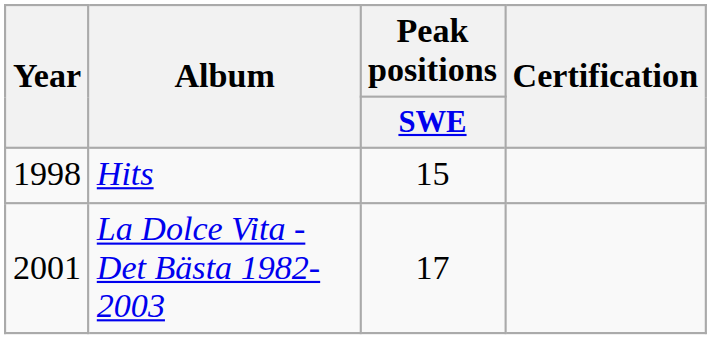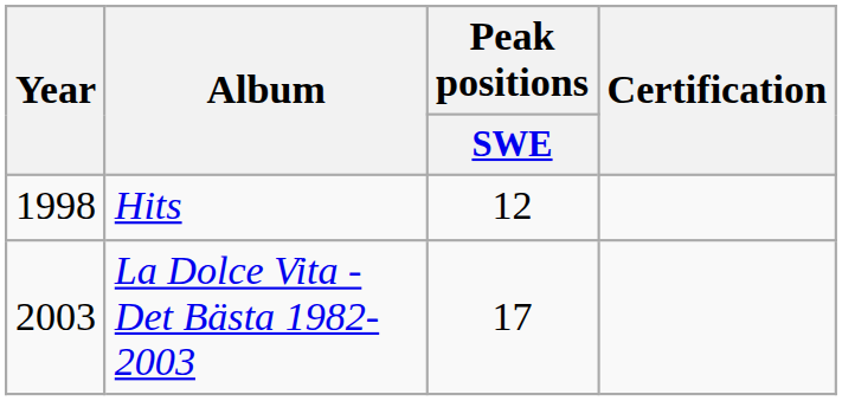Hits | Peak positions / SWE: 15 -> 12
La Dolce Vita - Det Bästa 1982-2003 | Year: 2001 -> 2003
